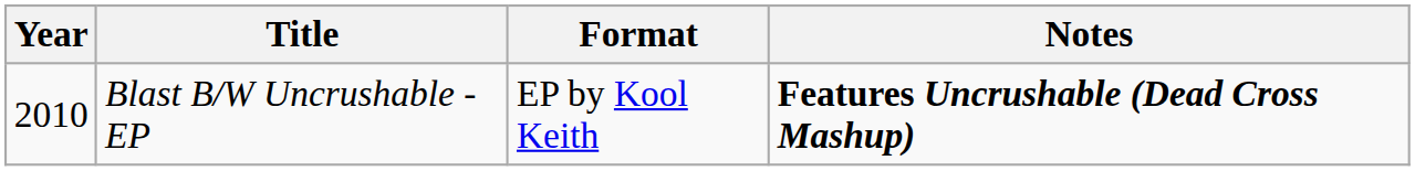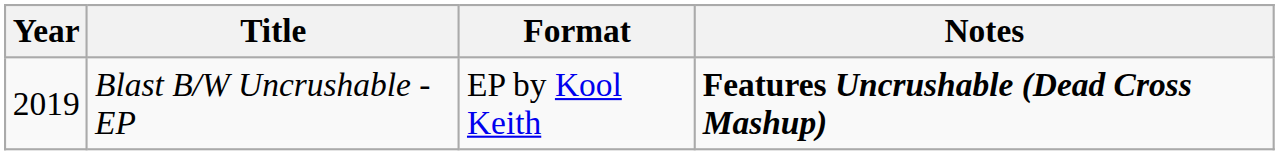Blast B/W Uncrushable - EP | Year: 2010 -> 2019
